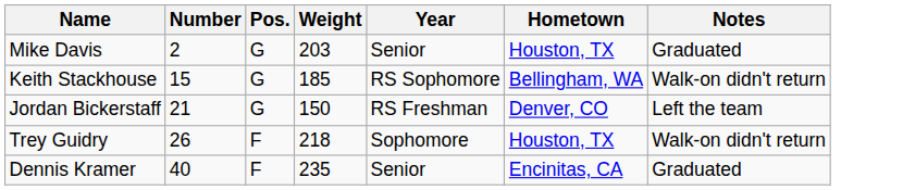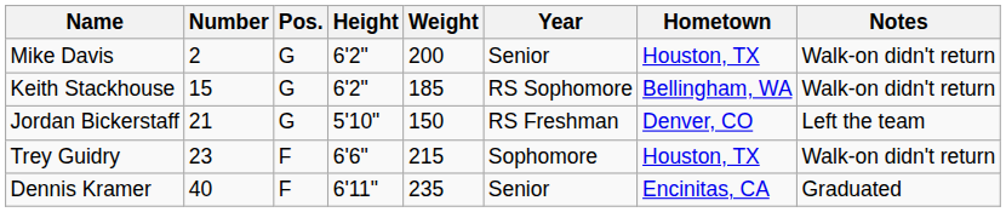+ column: Height | 6'2" | 6'2" | 5'10" | 6'6" | 6'11"
Mike Davis | Weight: 203 -> 200
Mike Davis | Notes: Graduated -> Walk-on didn't return
Trey Guidry | Number: 26 -> 23
Trey Guidry | Weight: 218 -> 215
